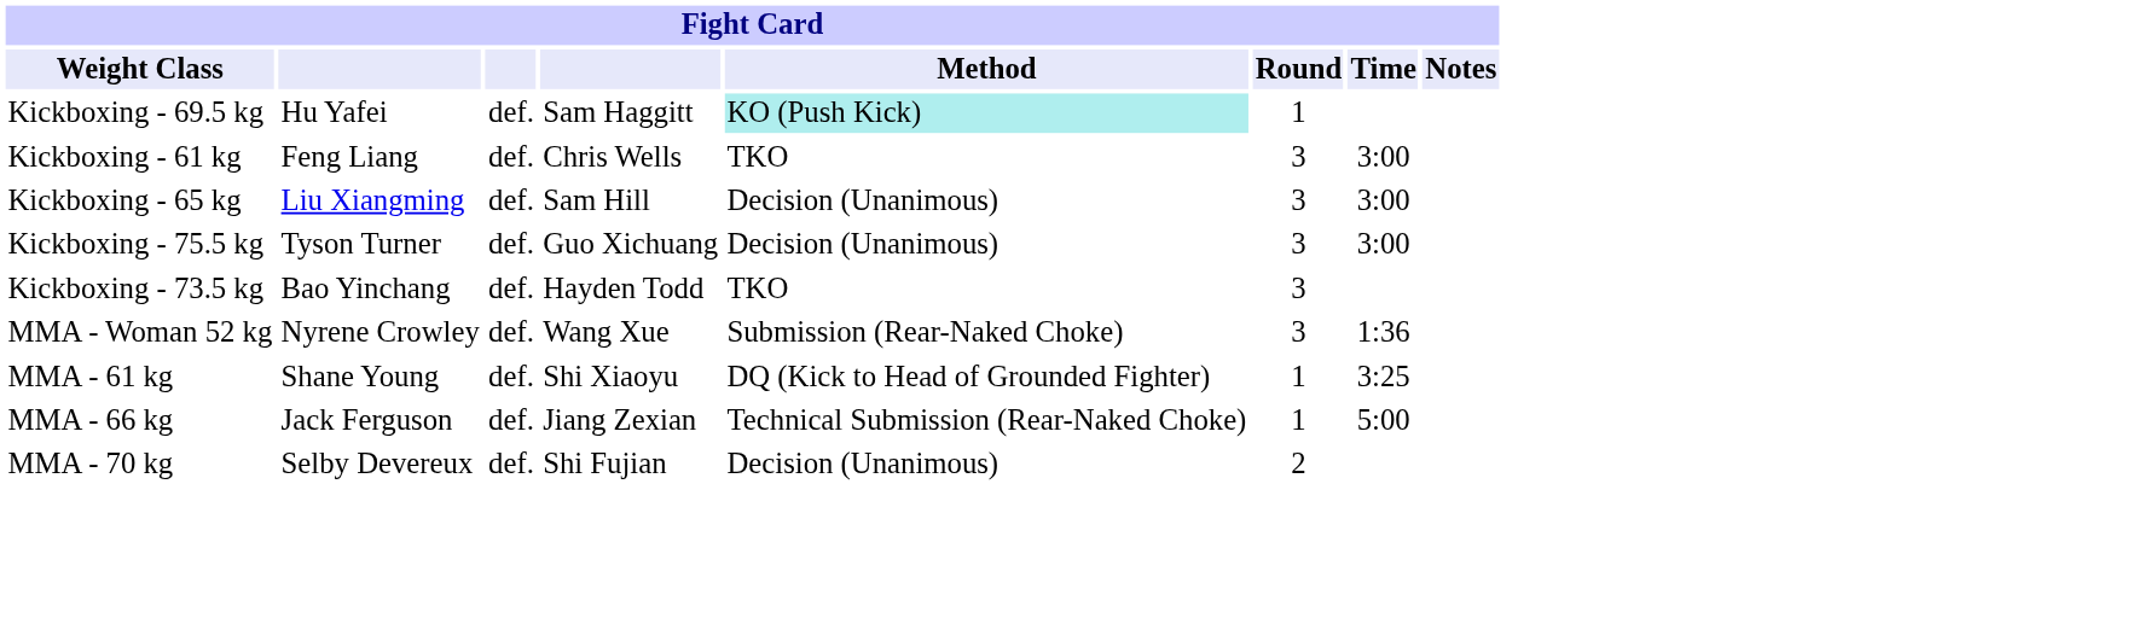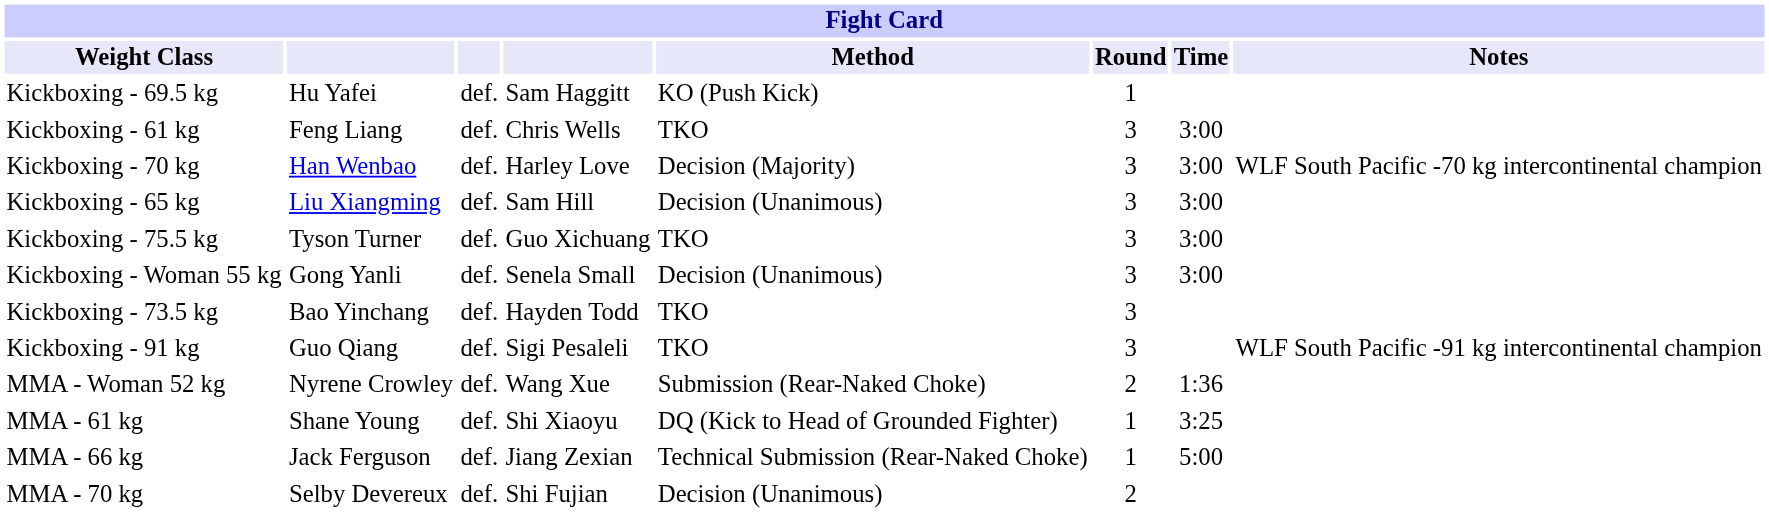Kickboxing - 69.5 kg | Method: paleturquoise background -> no background
+ row: Kickboxing - 70 kg | Han Wenbao | def. | Harley Love | Decision (Majority) | 3 | 3:00 | WLF South Pacific -70 kg intercontinental champion
Kickboxing - 75.5 kg | Method: Decision (Unanimous) -> TKO
+ row: Kickboxing - Woman 55 kg | Gong Yanli | def. | Senela Small | Decision (Unanimous) | 3 | 3:00
+ row: Kickboxing - 91 kg | Guo Qiang | def. | Sigi Pesaleli | TKO | 3 | WLF South Pacific -91 kg intercontinental champion
MMA - Woman 52 kg | Round: 3 -> 2
